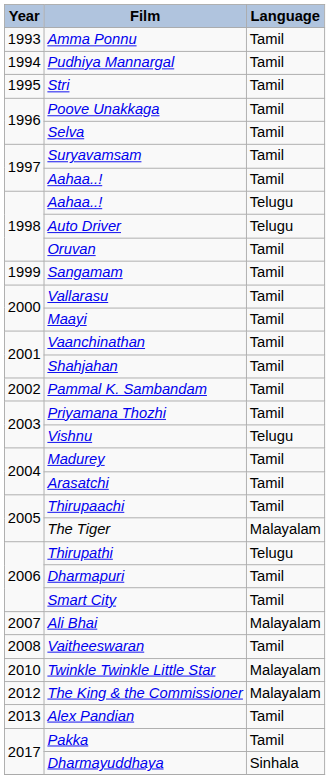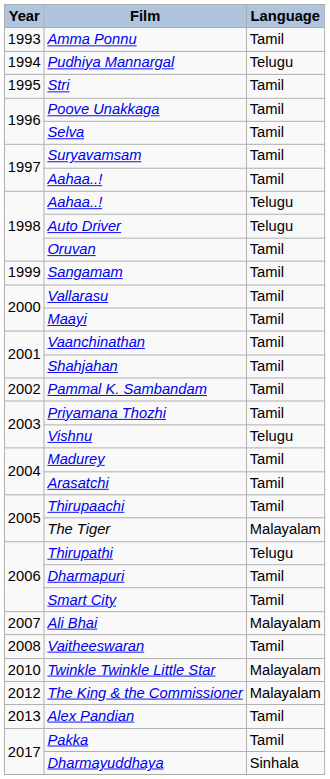Pudhiya Mannargal | Language: Tamil -> Telugu
